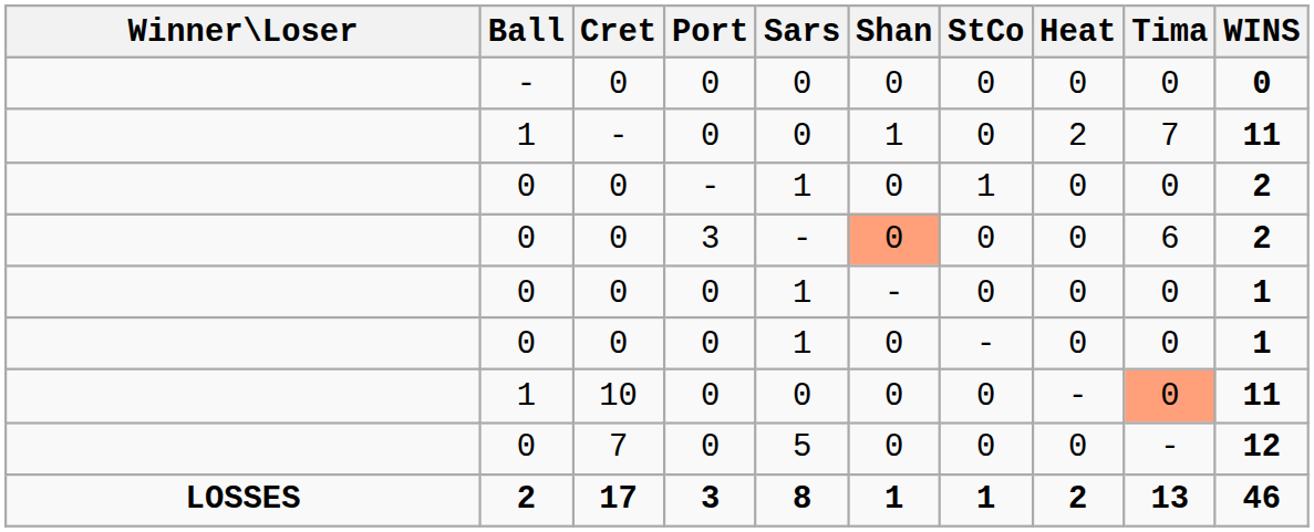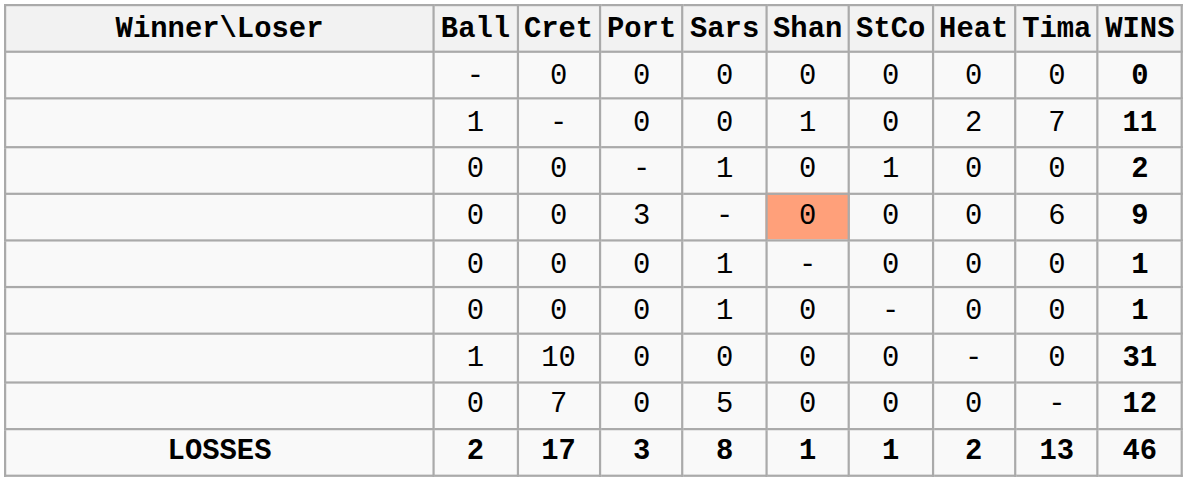0 / 3 | WINS: 2 -> 9
10 | Tima: lightsalmon background -> no background
10 | WINS: 11 -> 31
